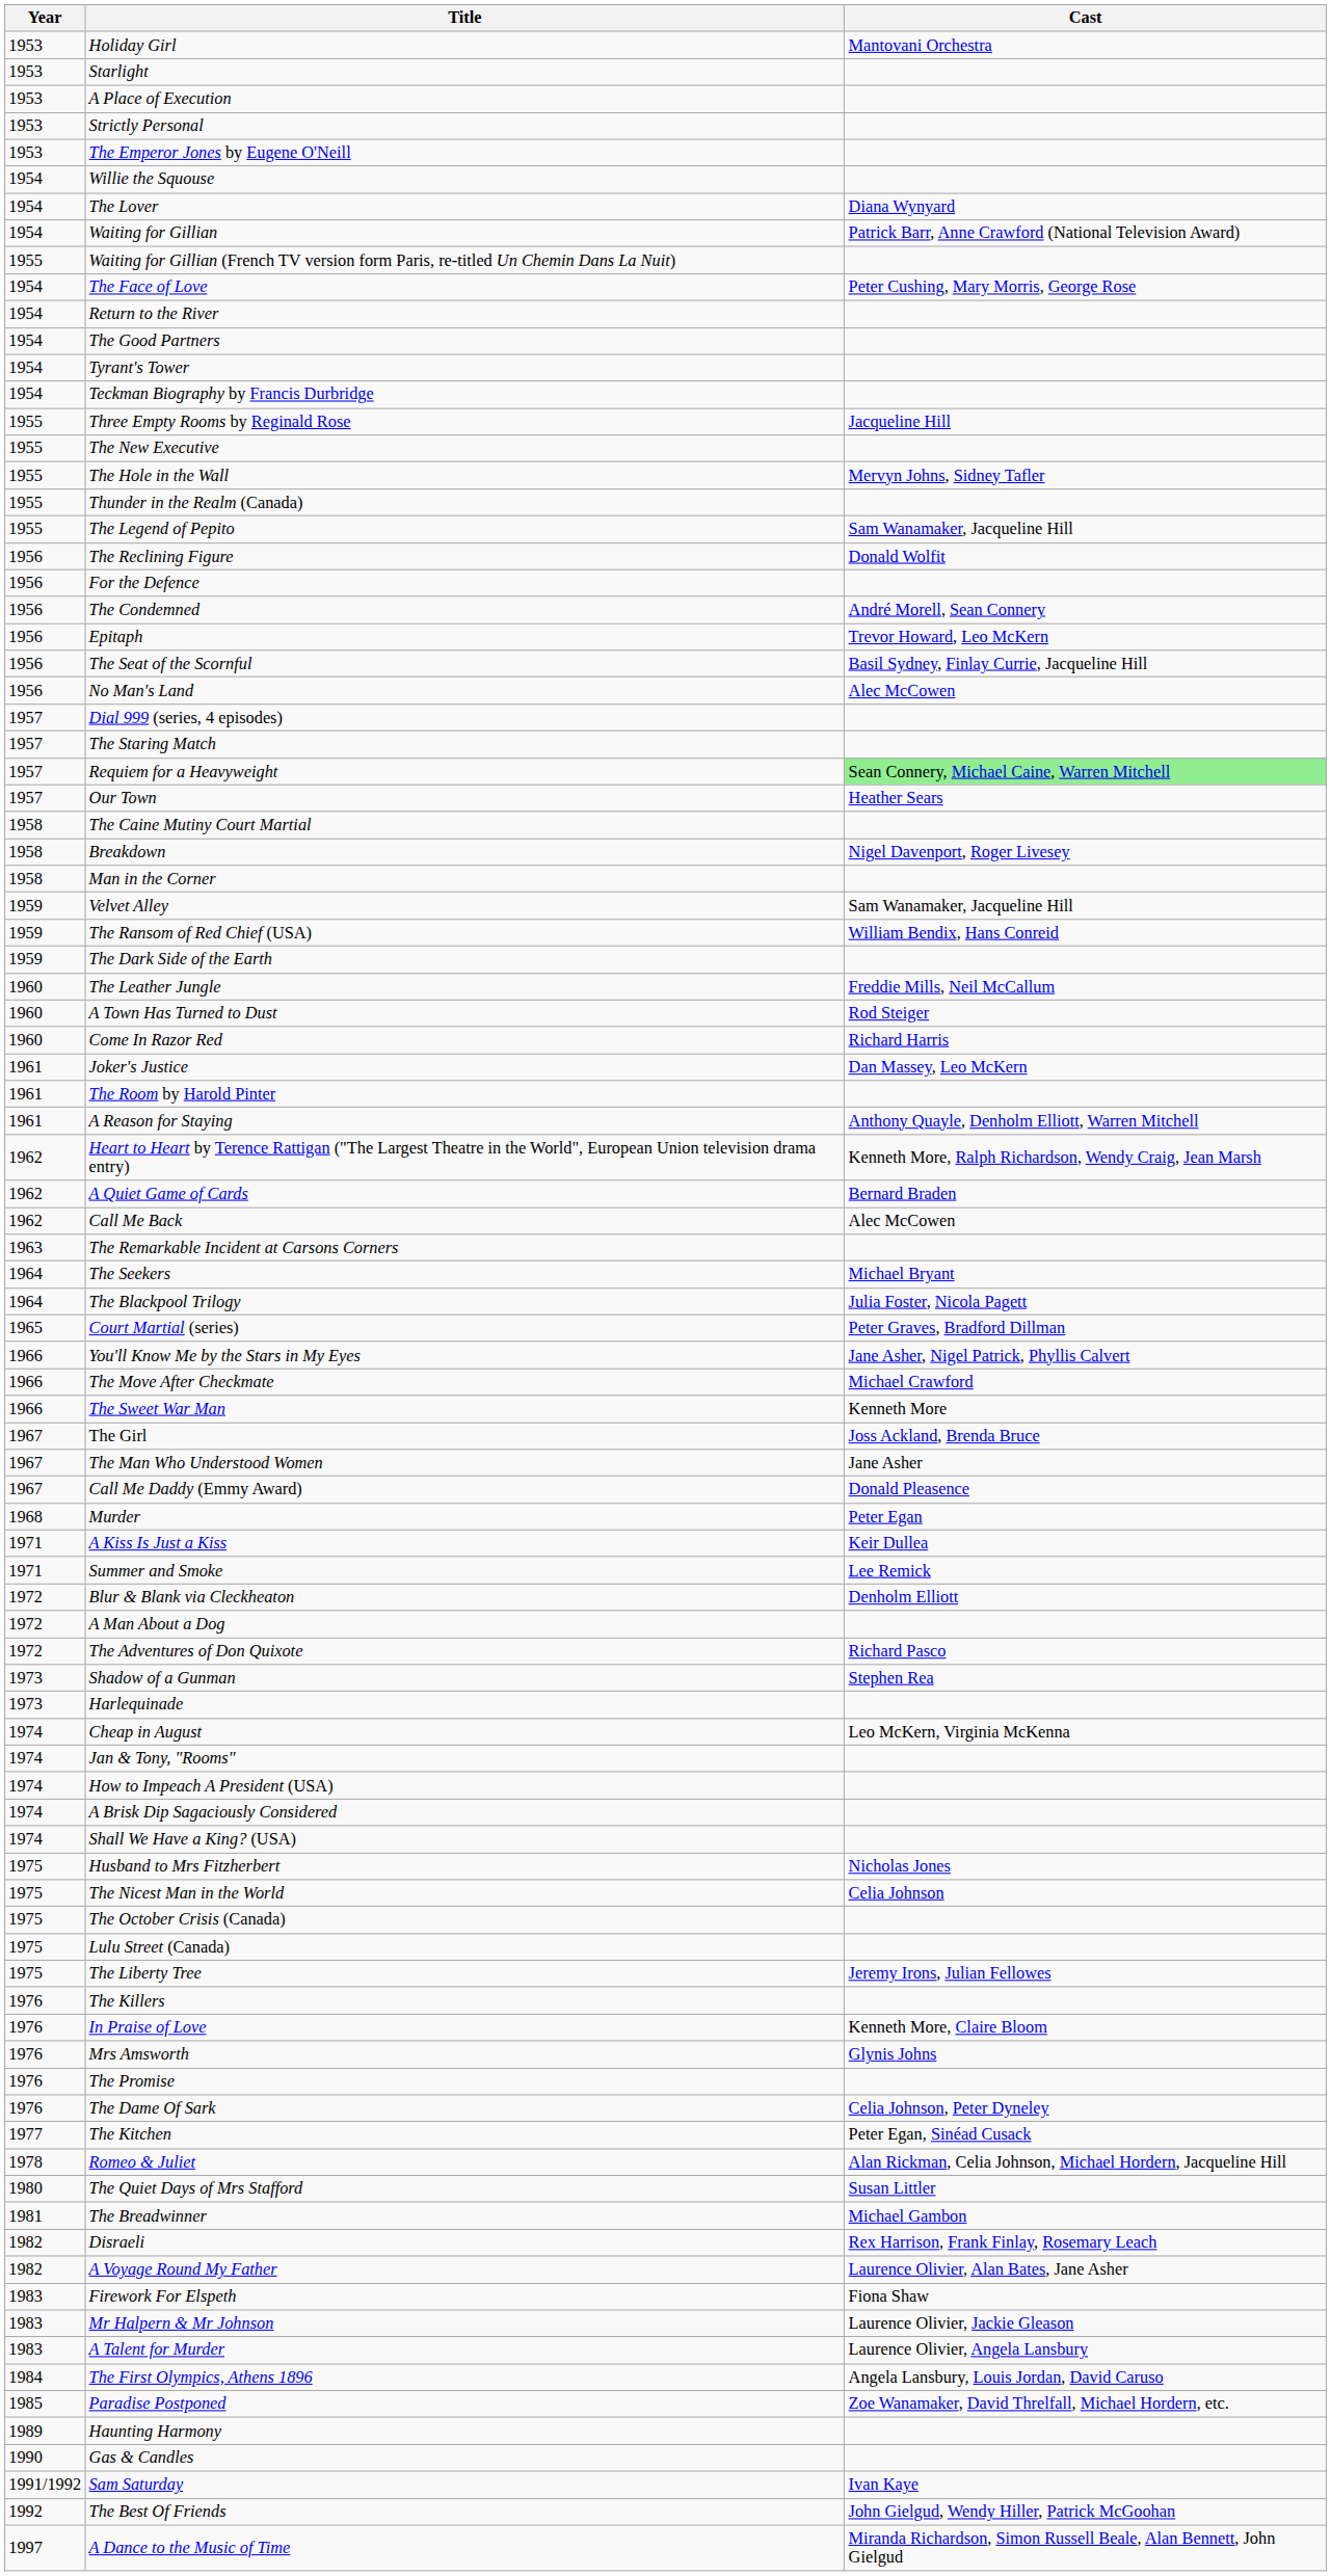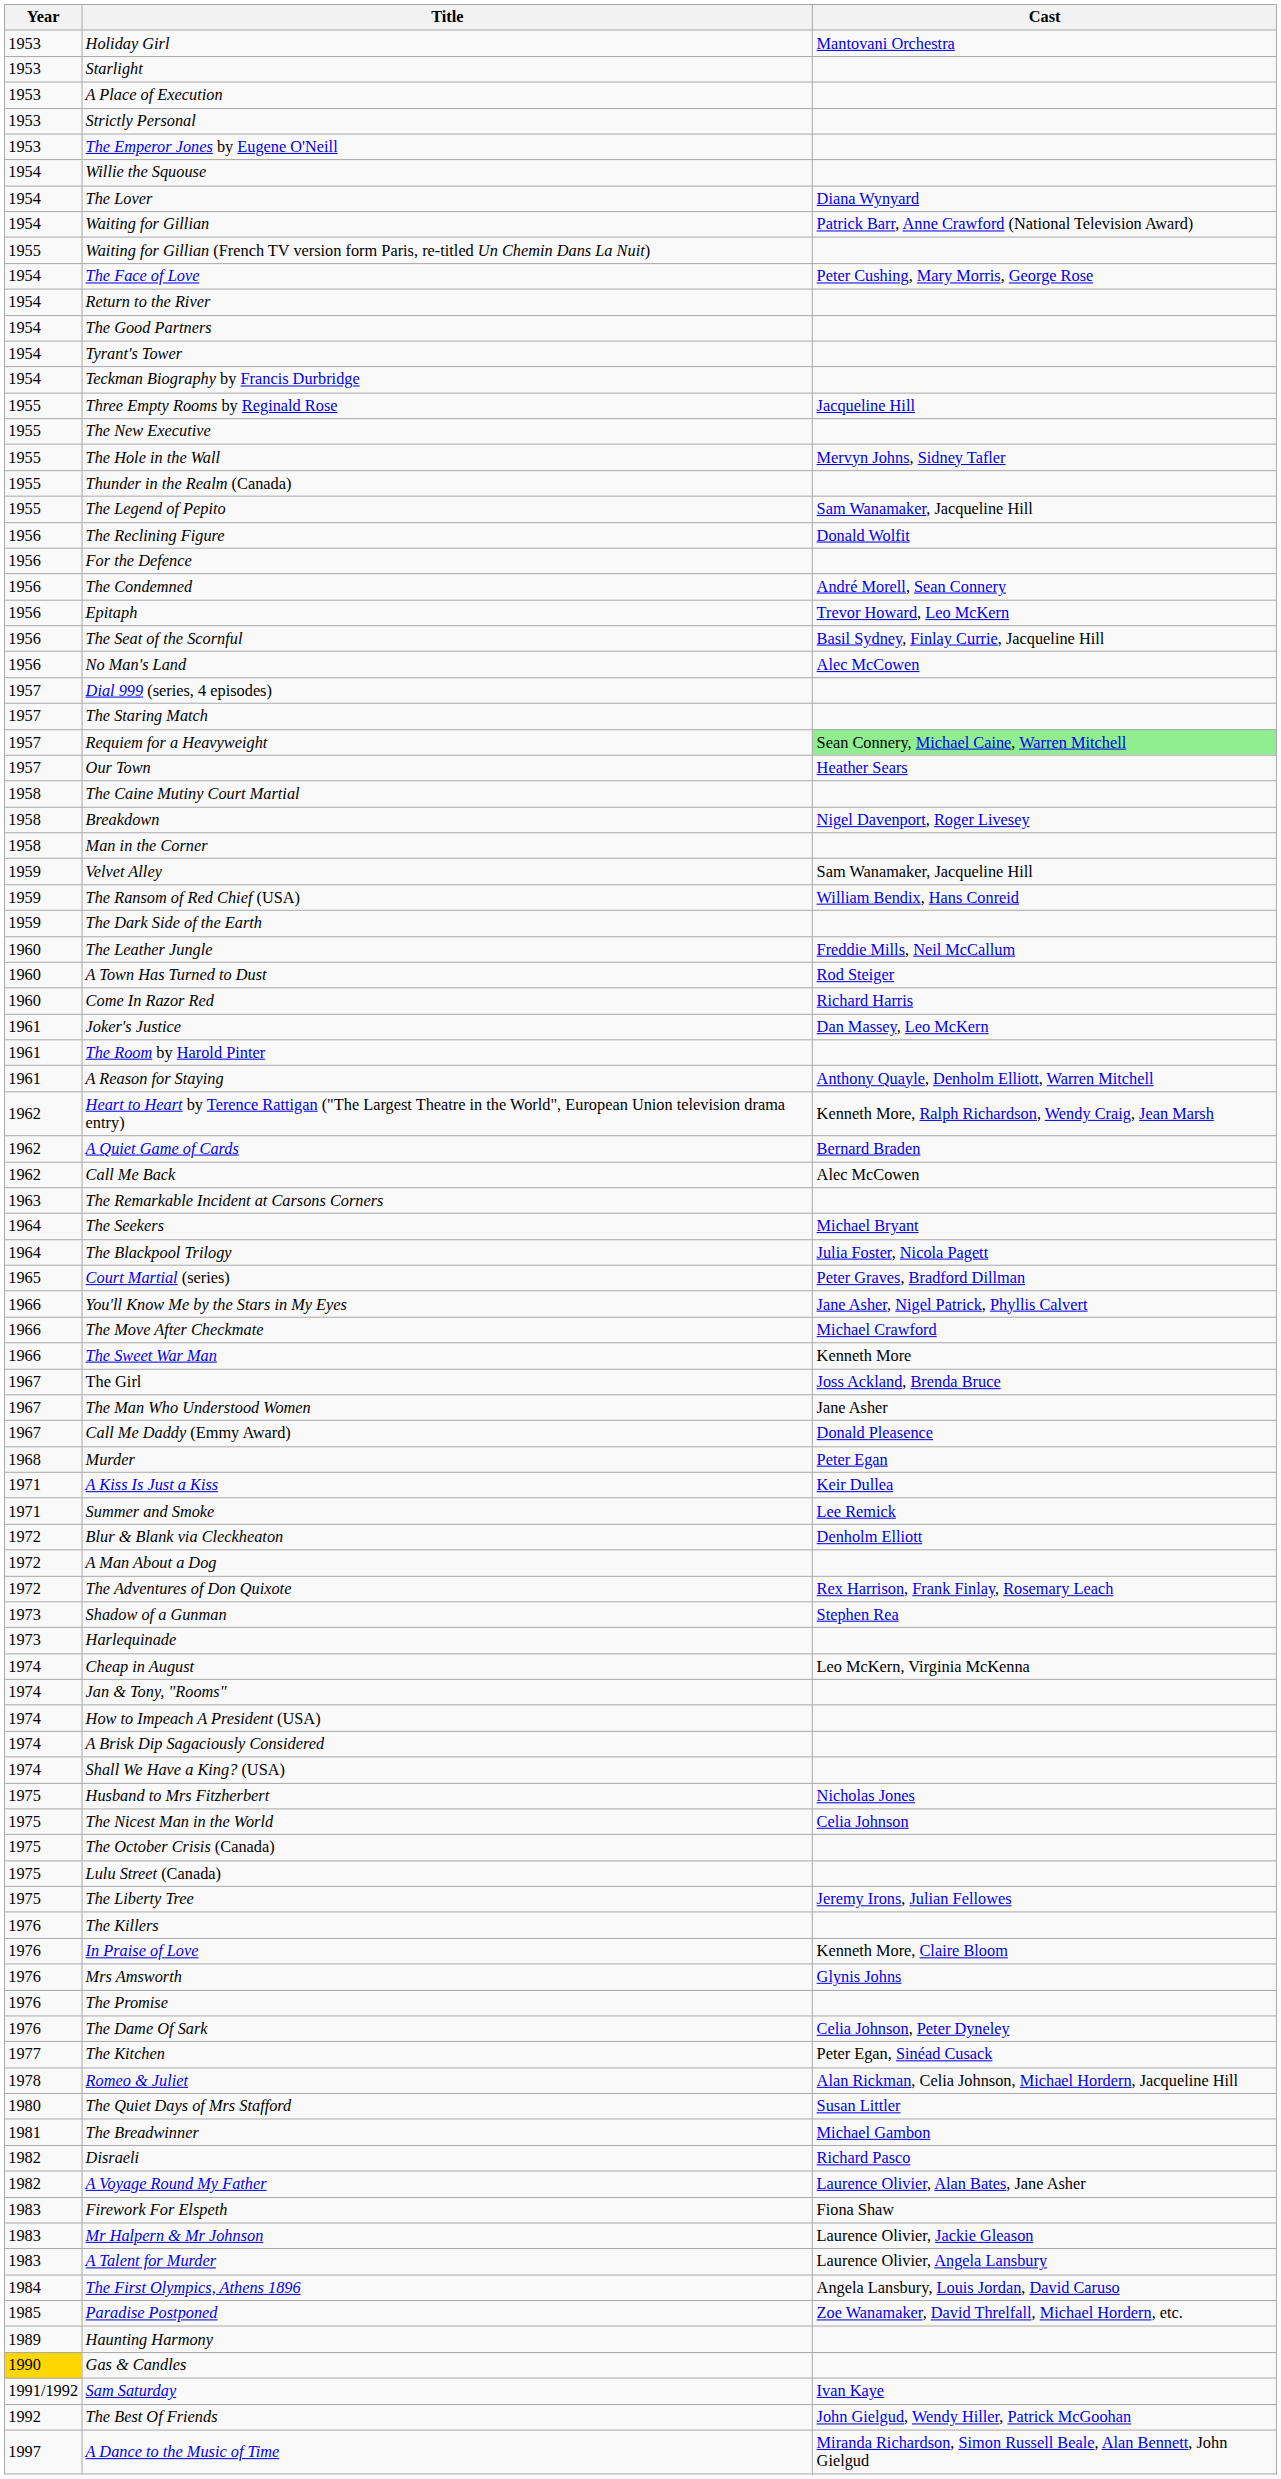The Adventures of Don Quixote | Cast: Richard Pasco -> Rex Harrison, Frank Finlay, Rosemary Leach
Disraeli | Cast: Rex Harrison, Frank Finlay, Rosemary Leach -> Richard Pasco
Gas & Candles | Year: no background -> gold background
